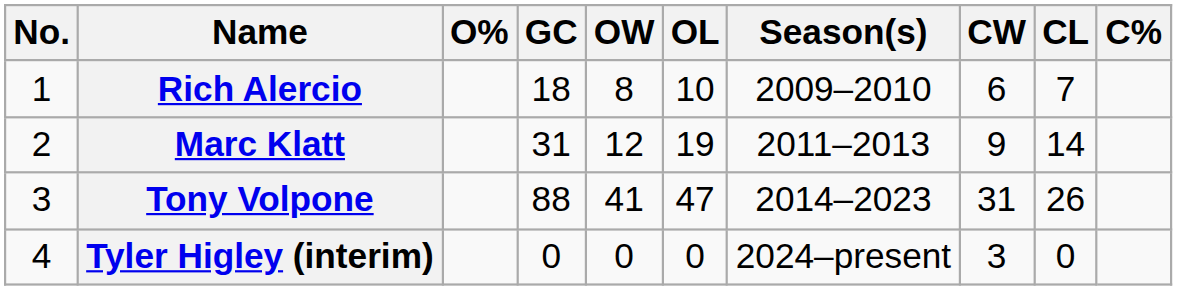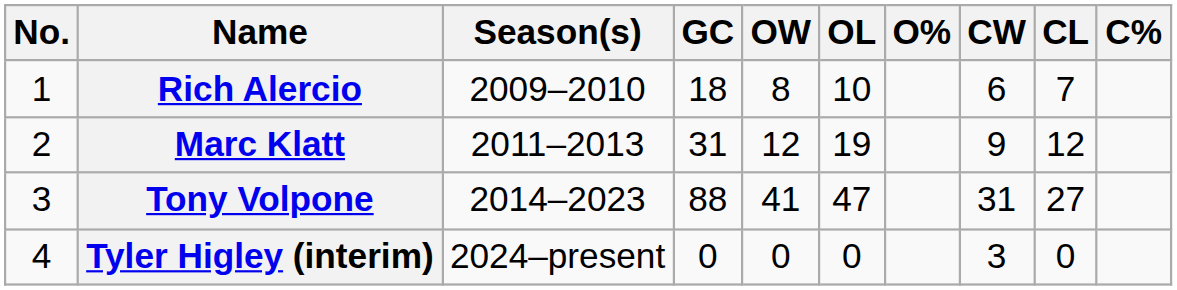columns swapped: Season(s) <-> O%
Marc Klatt | CL: 14 -> 12
Tony Volpone | CL: 26 -> 27
